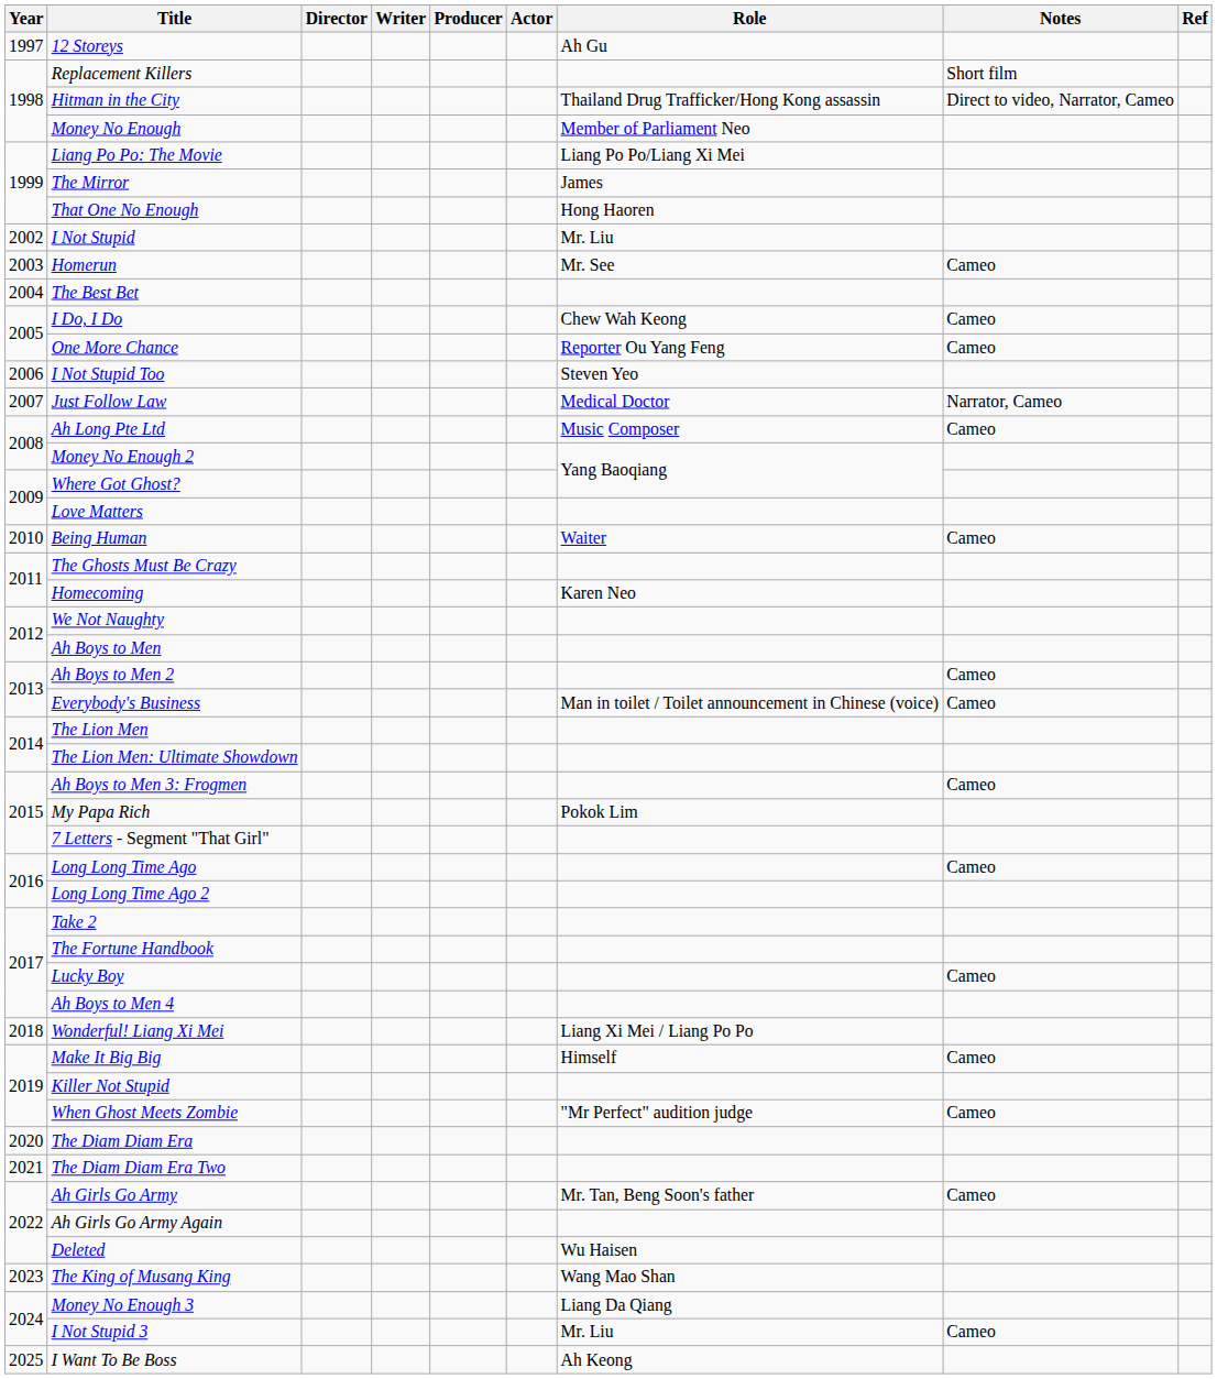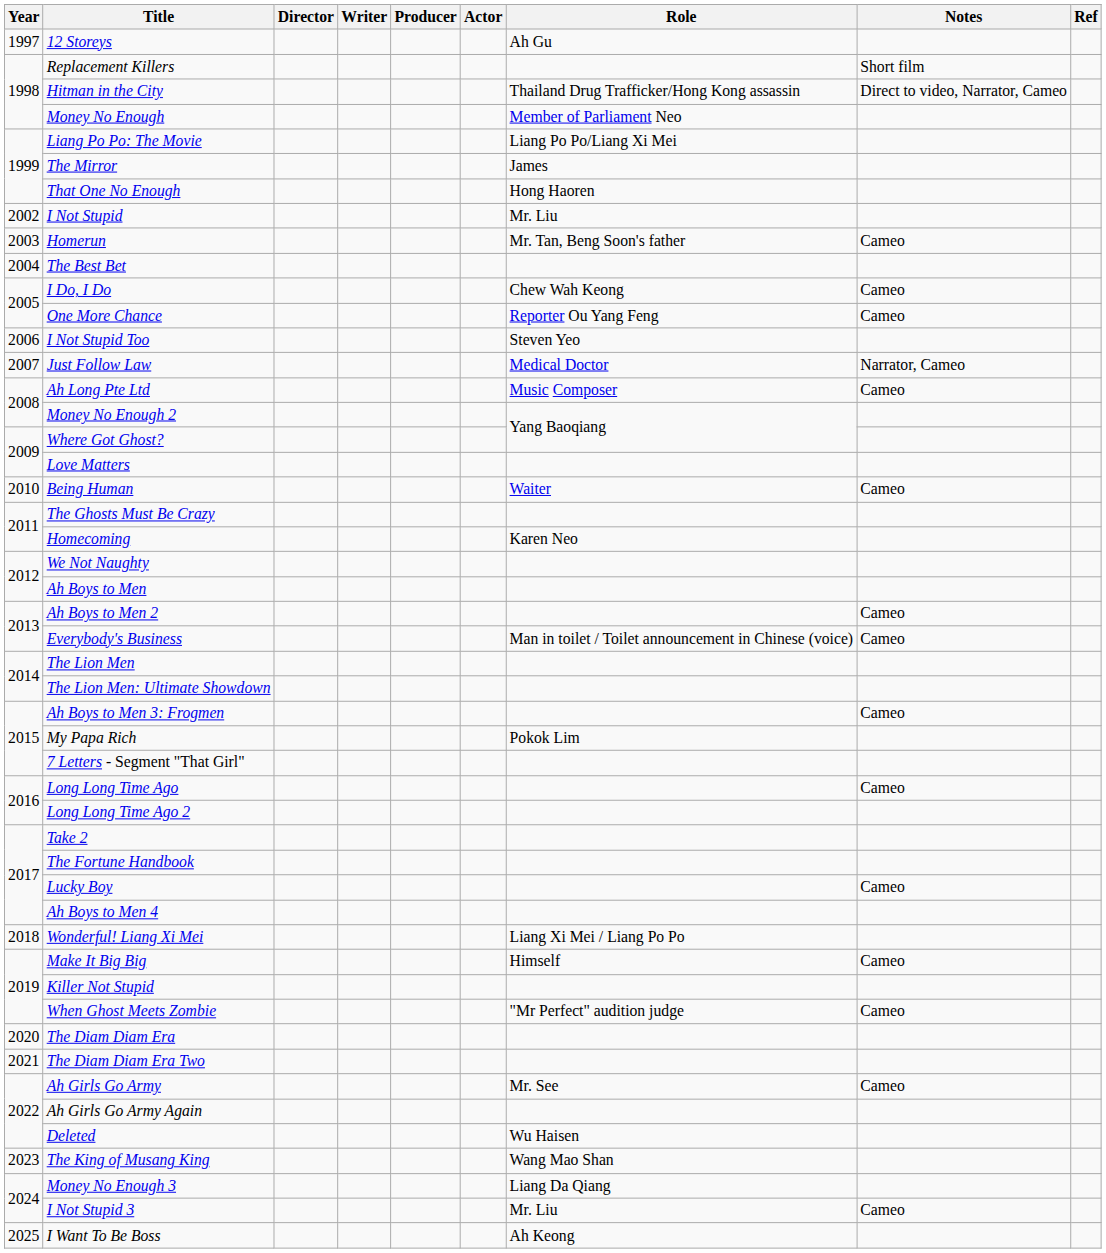Homerun | Role: Mr. See -> Mr. Tan, Beng Soon's father
Ah Girls Go Army | Role: Mr. Tan, Beng Soon's father -> Mr. See
